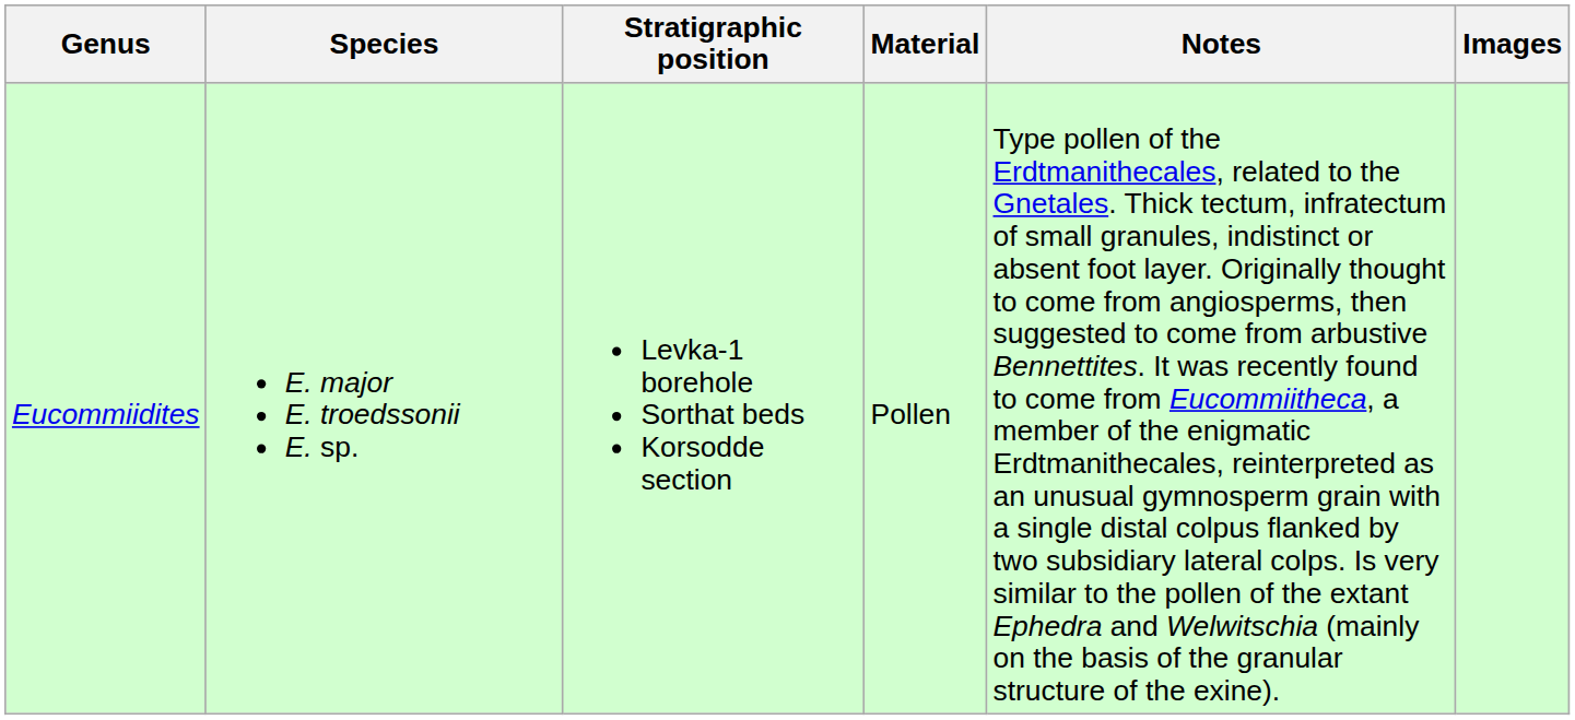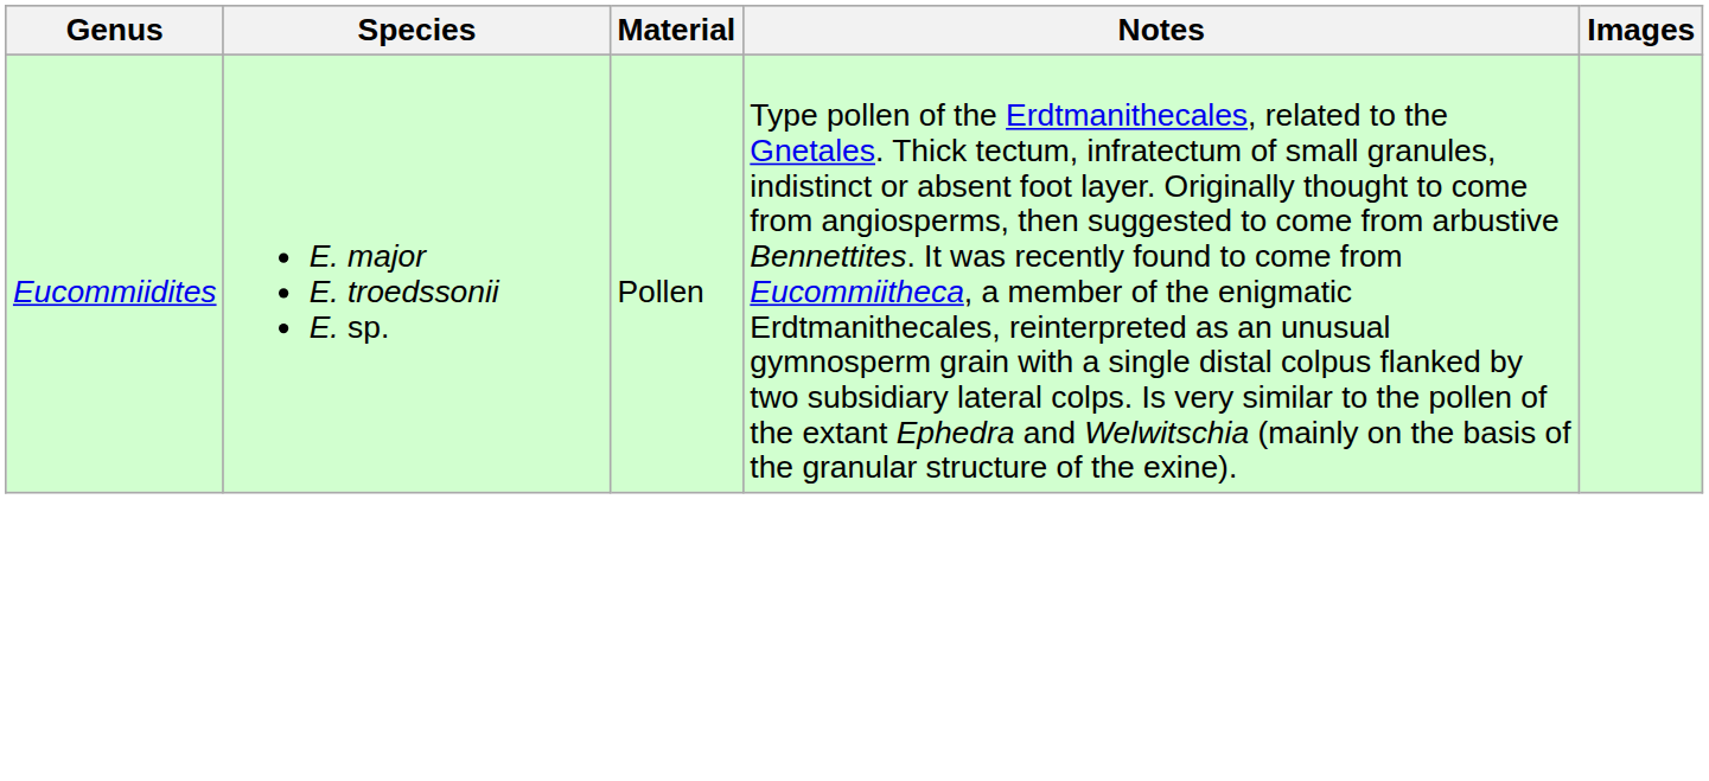- column: Stratigraphic position | Levka-1 borehole Sorthat beds Korsodde section
